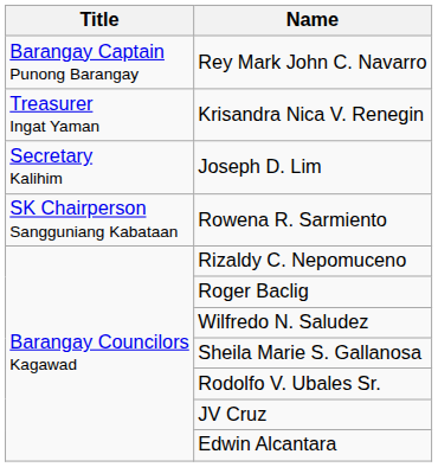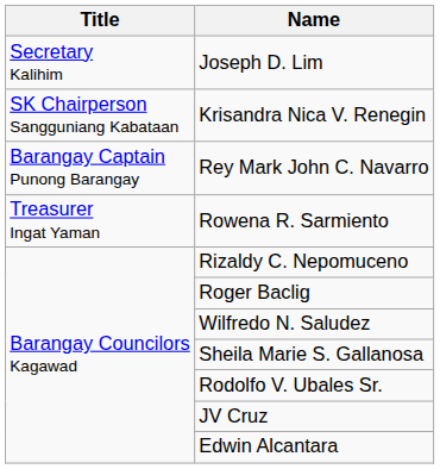rows swapped: Rey Mark John C. Navarro <-> Joseph D. Lim
Krisandra Nica V. Renegin | Title: Treasurer Ingat Yaman -> SK Chairperson Sangguniang Kabataan
Rowena R. Sarmiento | Title: SK Chairperson Sangguniang Kabataan -> Treasurer Ingat Yaman
